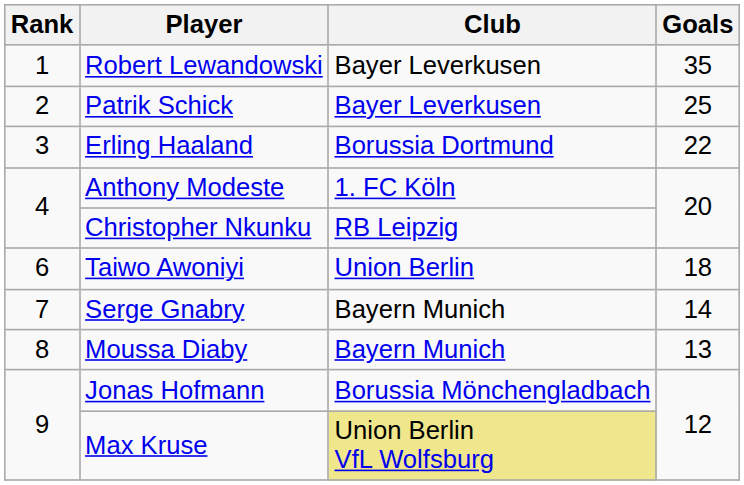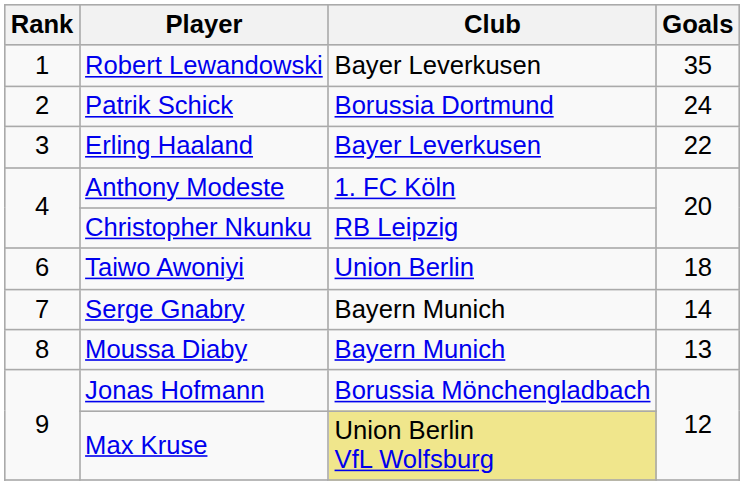Patrik Schick | Club: Bayer Leverkusen -> Borussia Dortmund
Patrik Schick | Goals: 25 -> 24
Erling Haaland | Club: Borussia Dortmund -> Bayer Leverkusen
